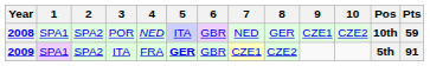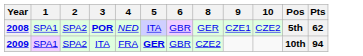- column: 7 | NED | CZE1
2008 | 3: normal -> bold
2008 | Pos: 10th -> 5th
2008 | Pts: 59 -> 62
2009 | Pos: 5th -> 10th
2009 | Pts: 91 -> 94
